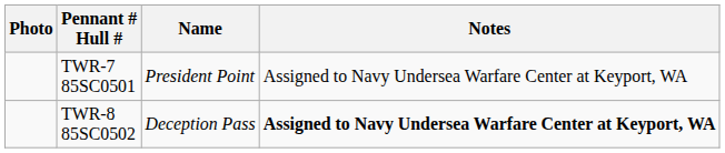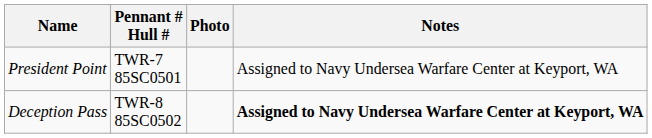columns swapped: Photo <-> Name
